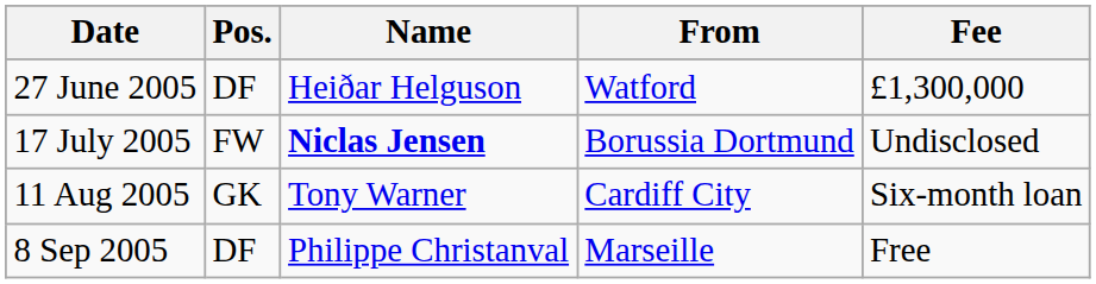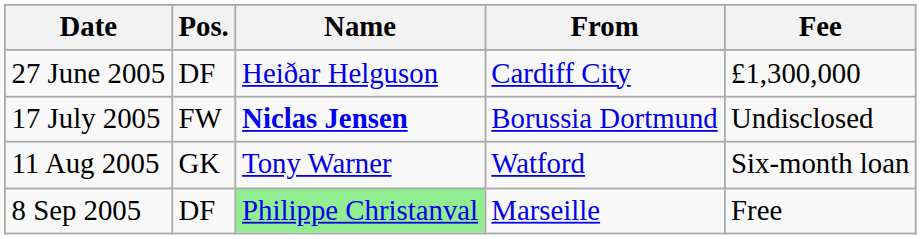27 June 2005 | From: Watford -> Cardiff City
11 Aug 2005 | From: Cardiff City -> Watford
8 Sep 2005 | Name: no background -> lightgreen background
